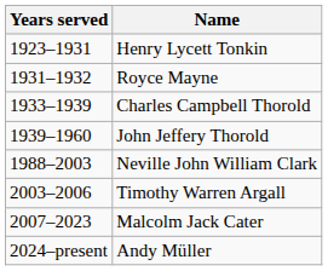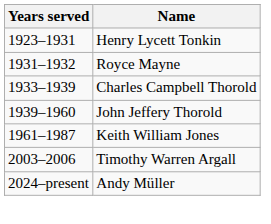+ row: 1961–1987 | Keith William Jones
- row: 1988–2003 | Neville John William Clark
- row: 2007–2023 | Malcolm Jack Cater
